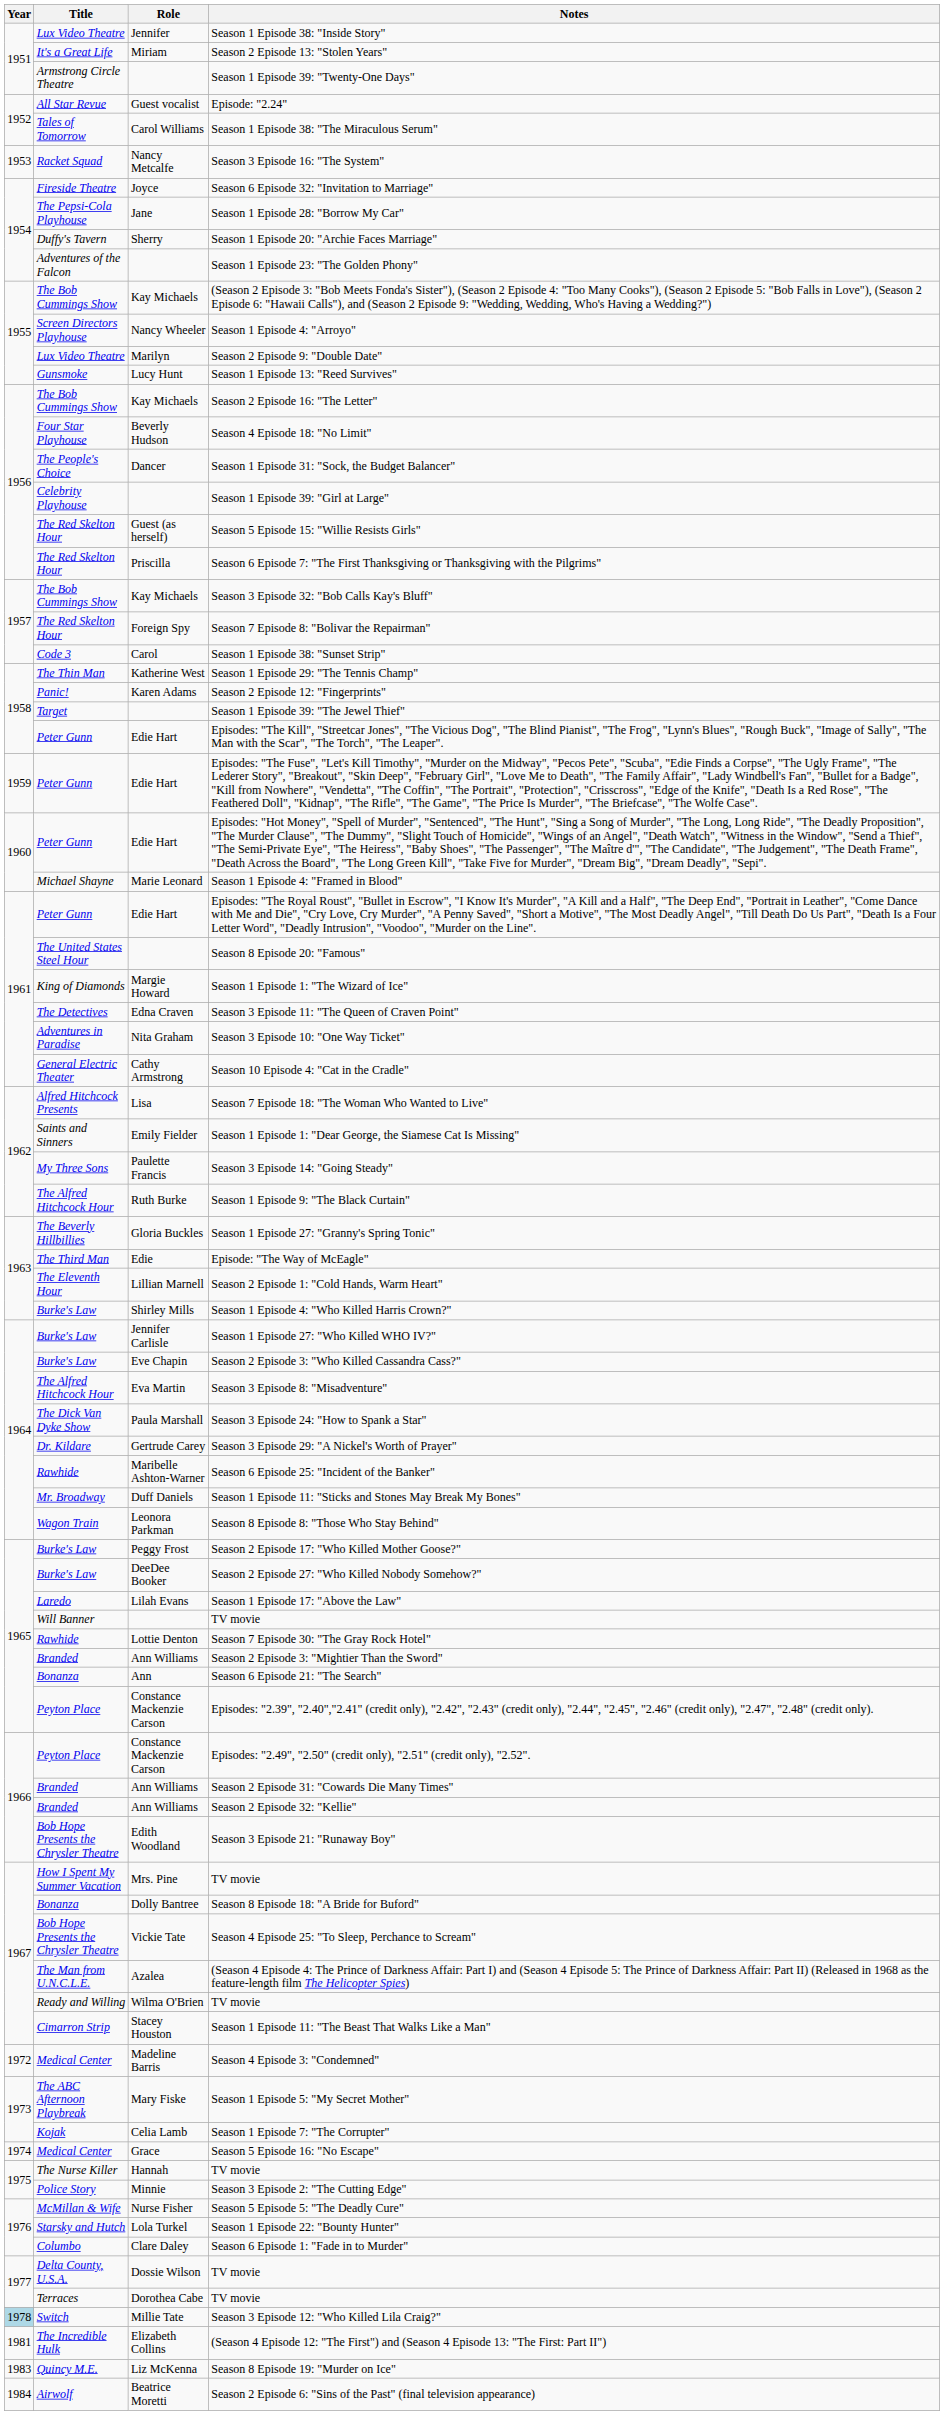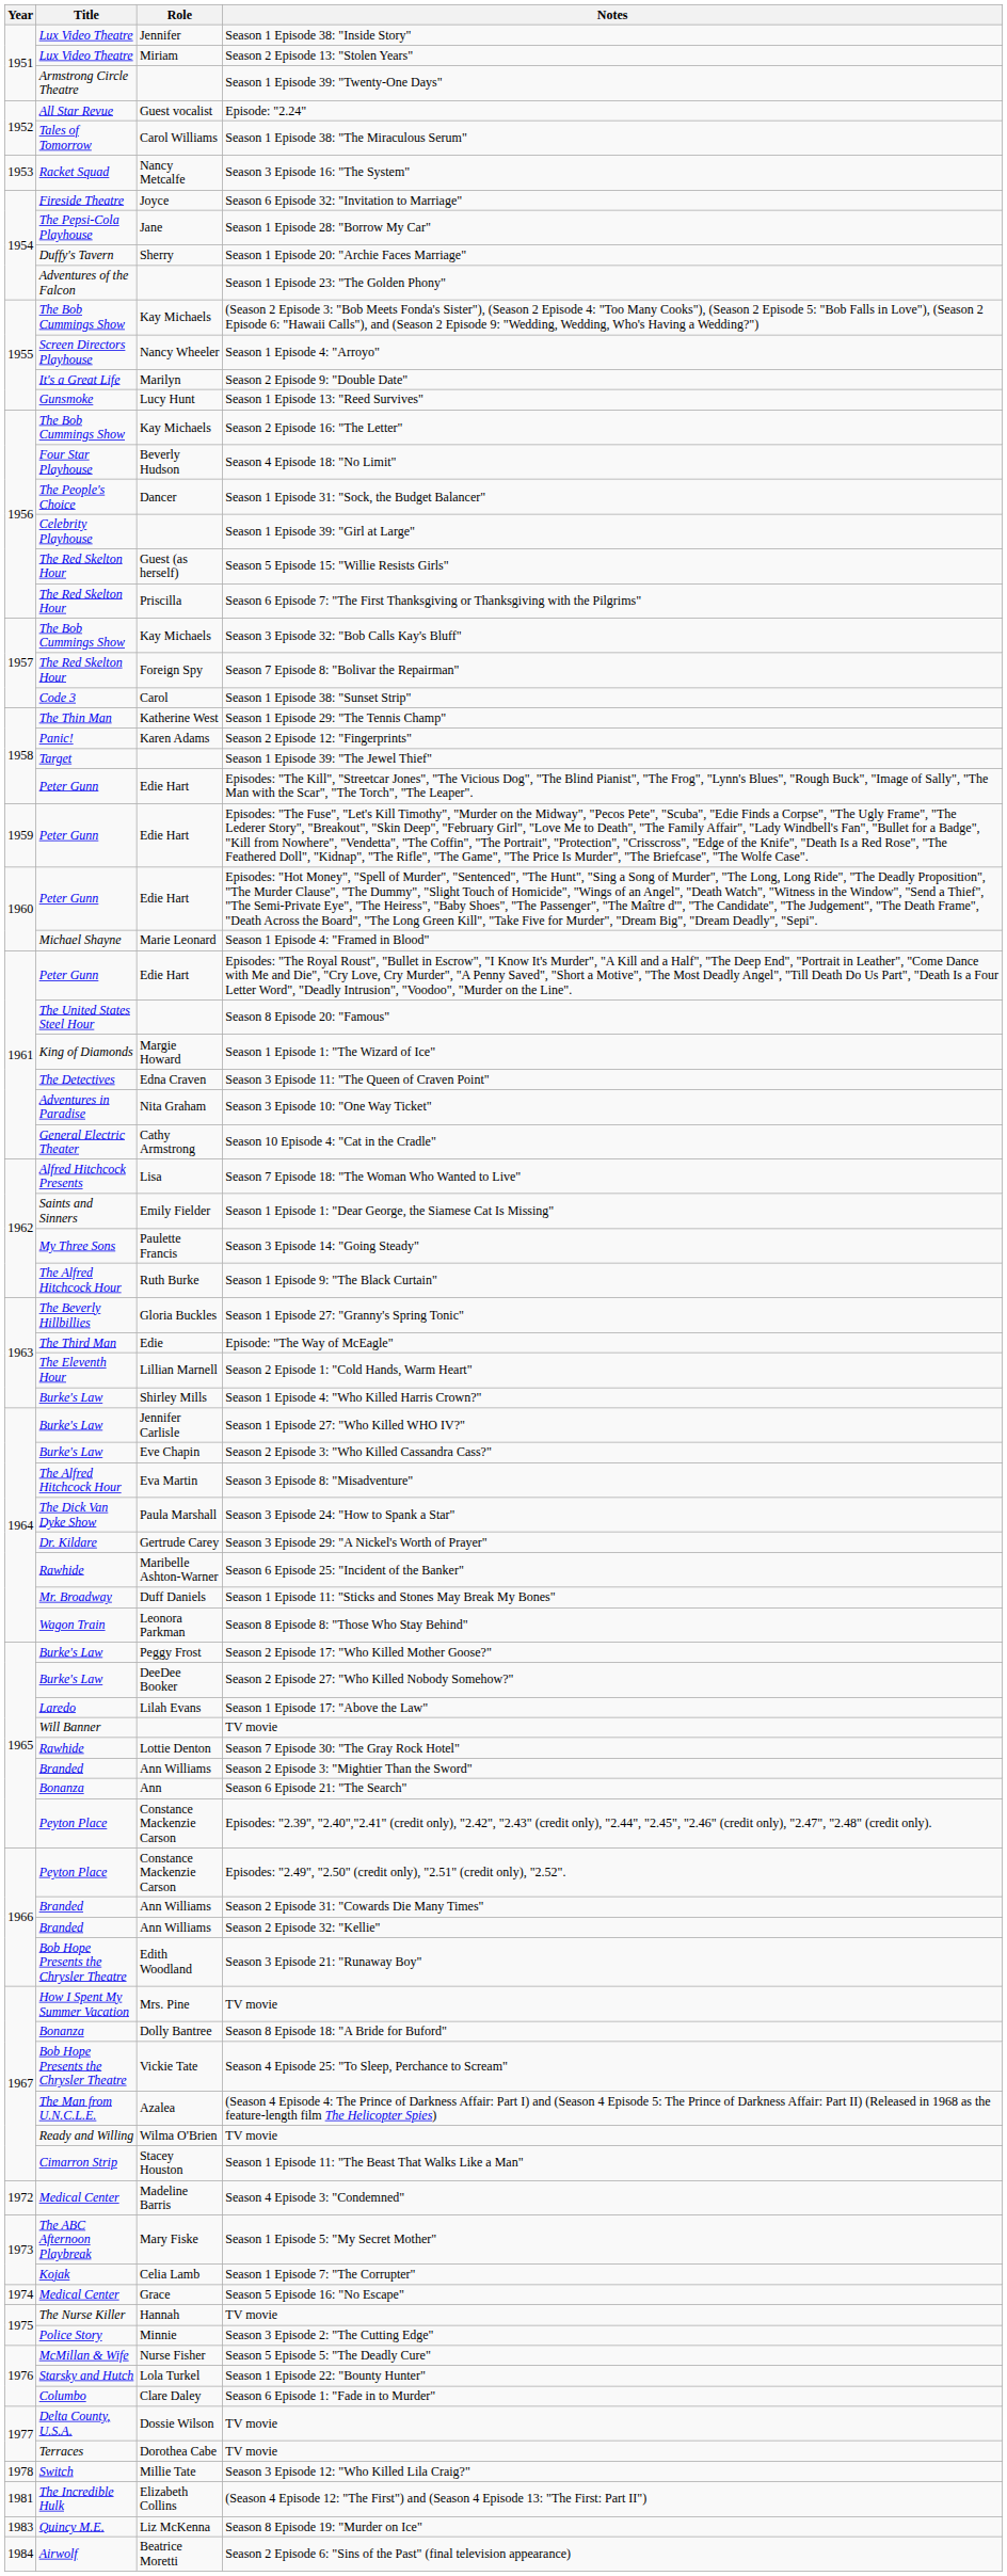Season 2 Episode 13: "Stolen Years" | Title: It's a Great Life -> Lux Video Theatre
Season 2 Episode 9: "Double Date" | Title: Lux Video Theatre -> It's a Great Life
Season 3 Episode 12: "Who Killed Lila Craig?" | Year: lightblue background -> no background
